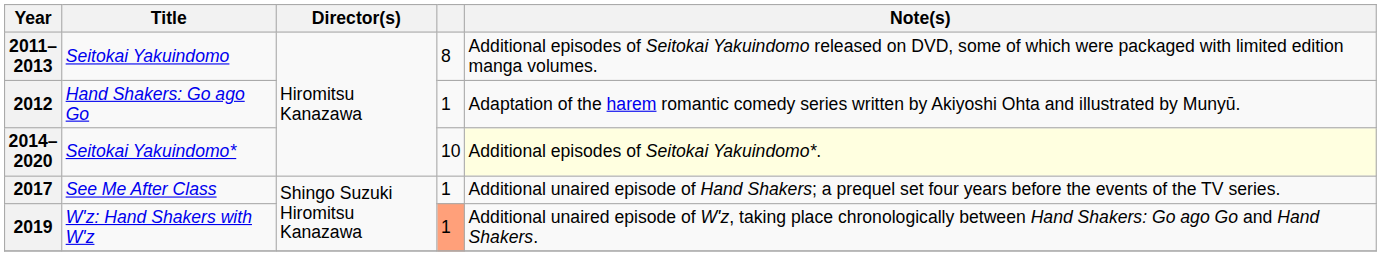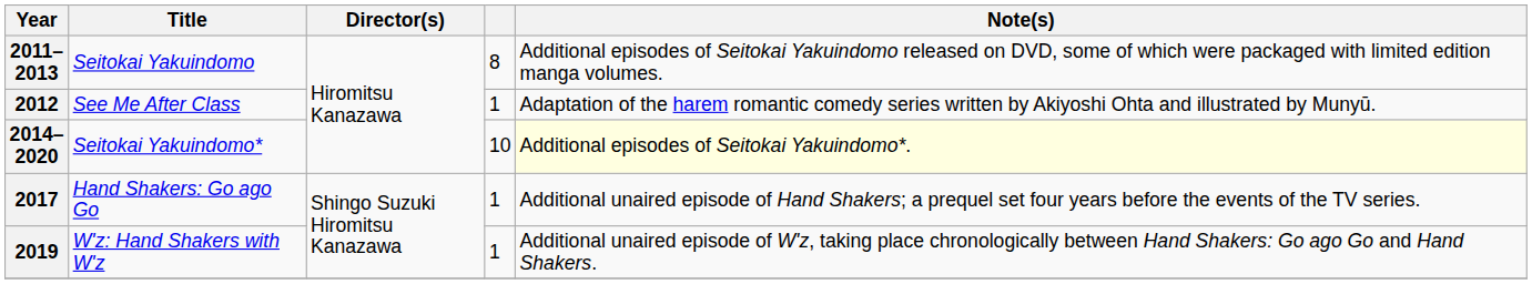2012 | Title: Hand Shakers: Go ago Go -> See Me After Class
2017 | Title: See Me After Class -> Hand Shakers: Go ago Go
2019 | column 4: lightsalmon background -> no background
